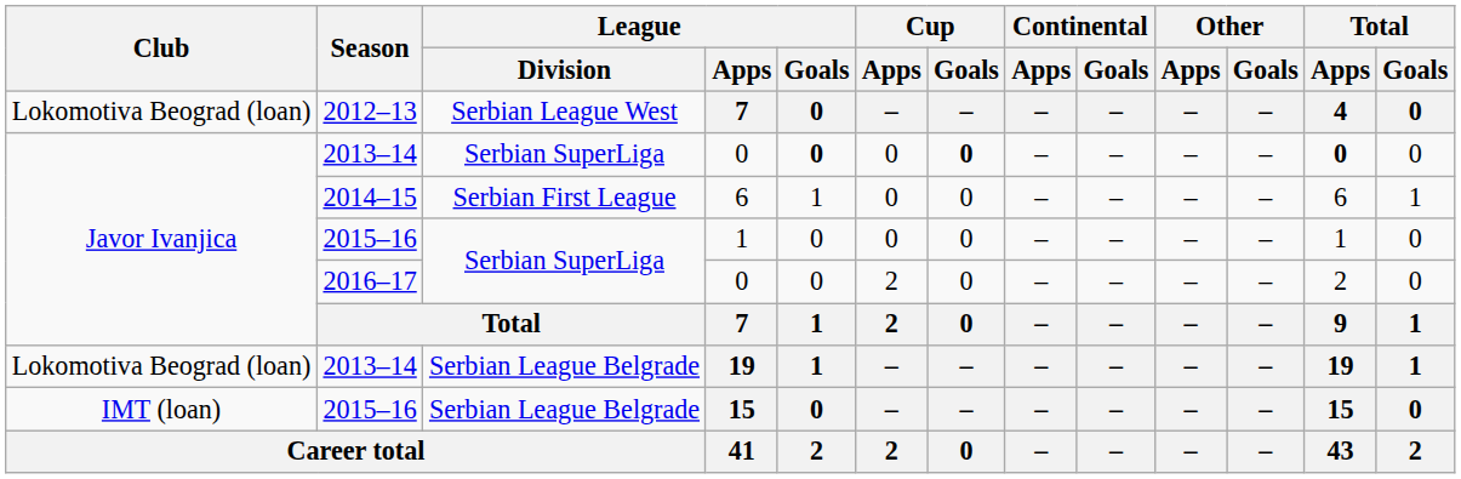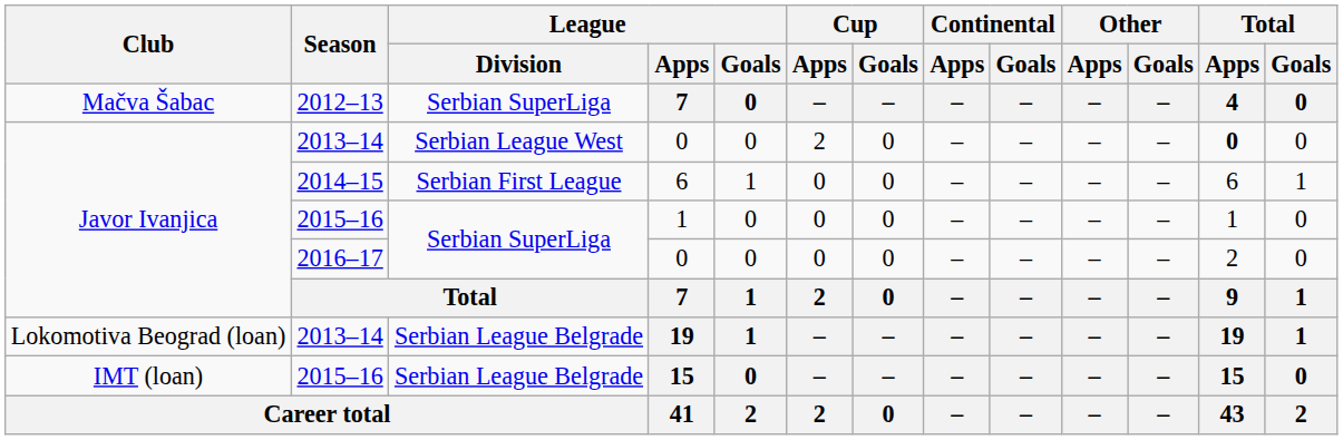2012–13 / 7 | Club: Lokomotiva Beograd (loan) -> Mačva Šabac
2012–13 / 7 | League / Division: Serbian League West -> Serbian SuperLiga
2013–14 / 0 | League / Division: Serbian SuperLiga -> Serbian League West
2013–14 / 0 | League / Goals: bold -> normal
2013–14 / 0 | Cup / Apps: 0 -> 2
2013–14 / 0 | Cup / Goals: bold -> normal
2016–17 / 0 | Cup / Apps: 2 -> 0
